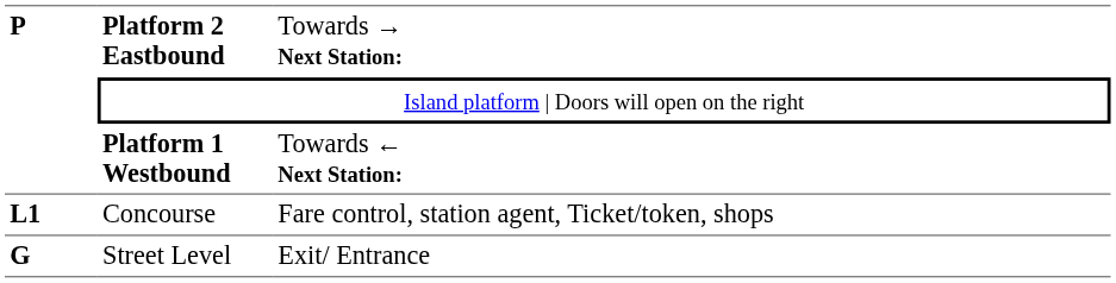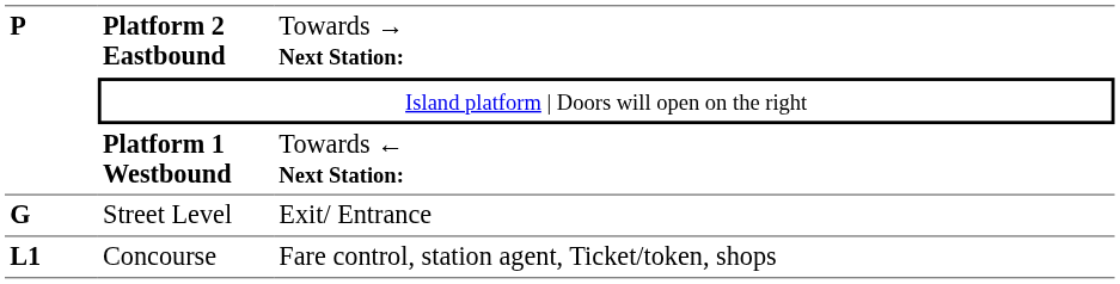rows swapped: Concourse <-> Street Level
